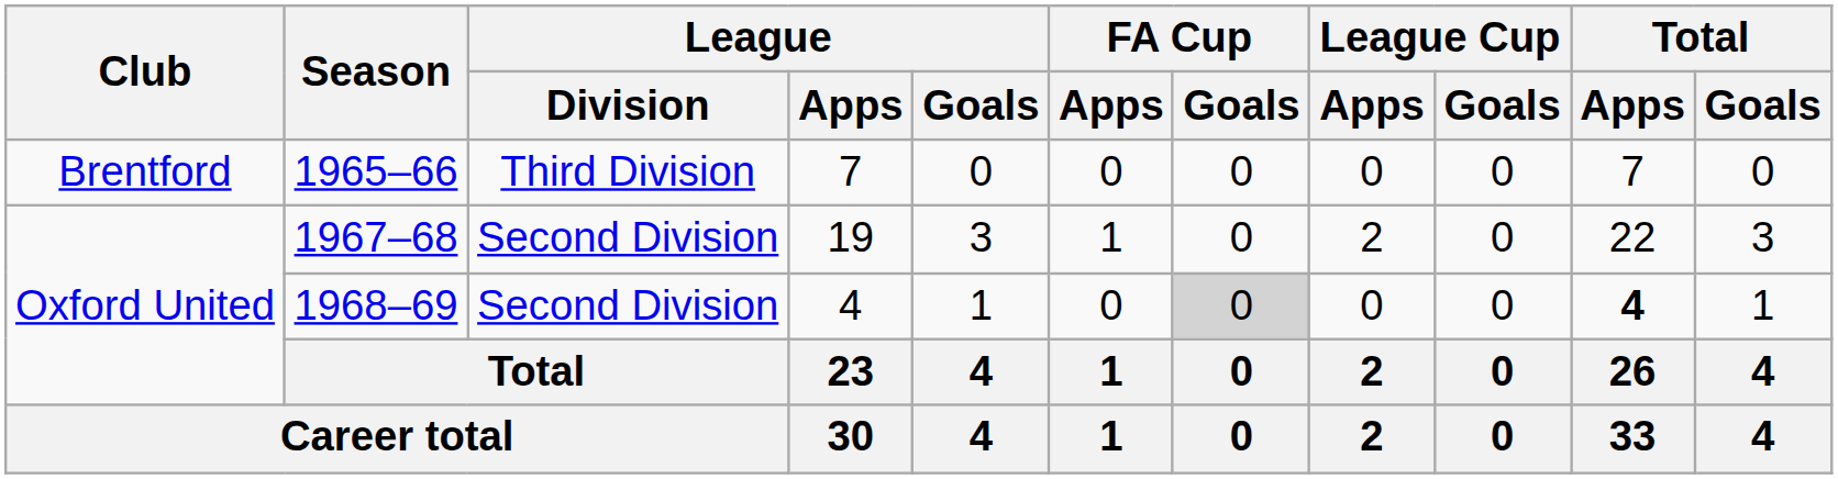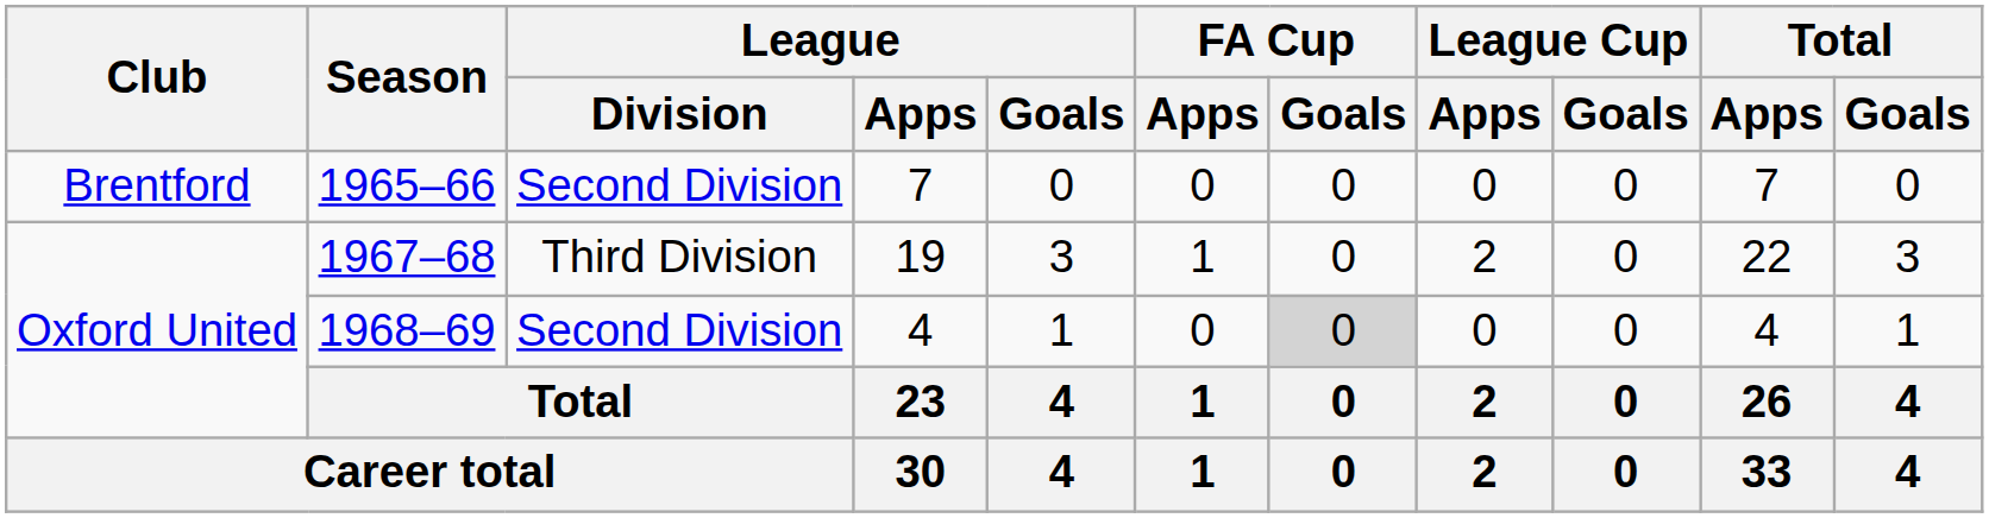1965–66 | League / Division: Third Division -> Second Division
1967–68 | League / Division: Second Division -> Third Division
1968–69 | Total / Apps: bold -> normal
